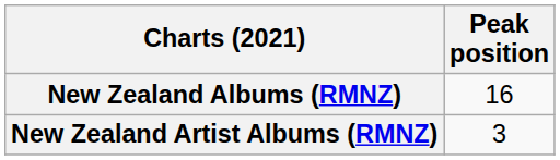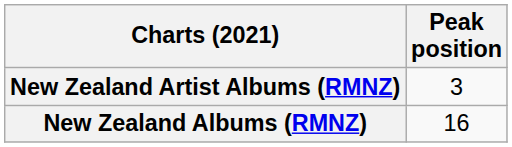rows swapped: New Zealand Albums (RMNZ) <-> New Zealand Artist Albums (RMNZ)
